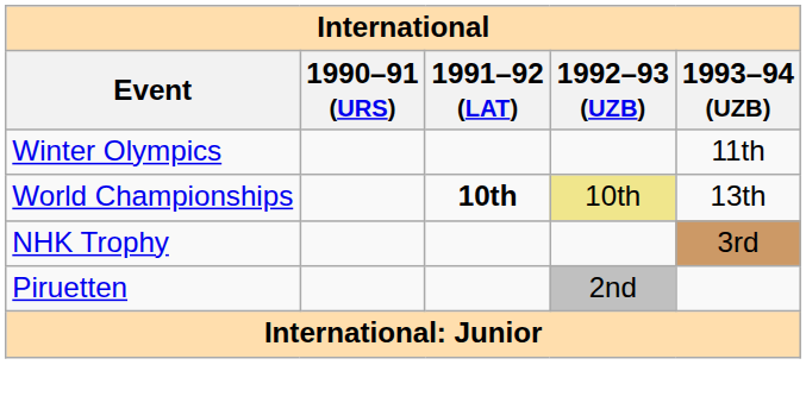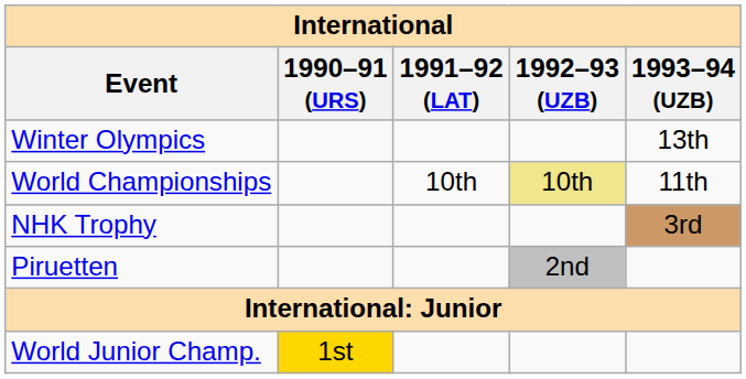Winter Olympics | 1993–94 (UZB): 11th -> 13th
World Championships | 1991–92 (LAT): bold -> normal
World Championships | 1993–94 (UZB): 13th -> 11th
+ row: World Junior Champ. | 1st
